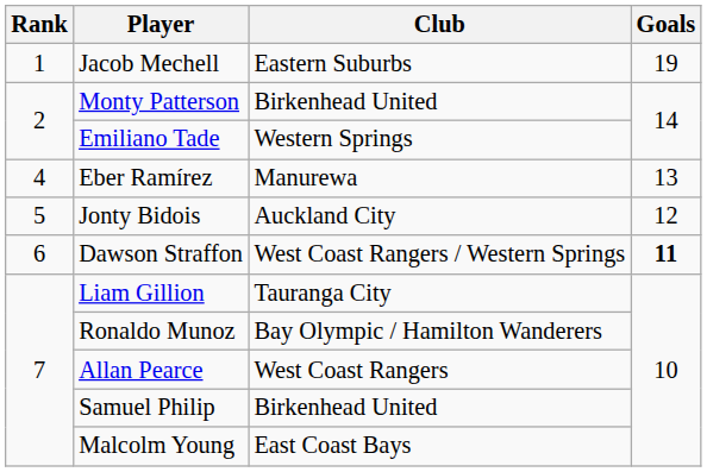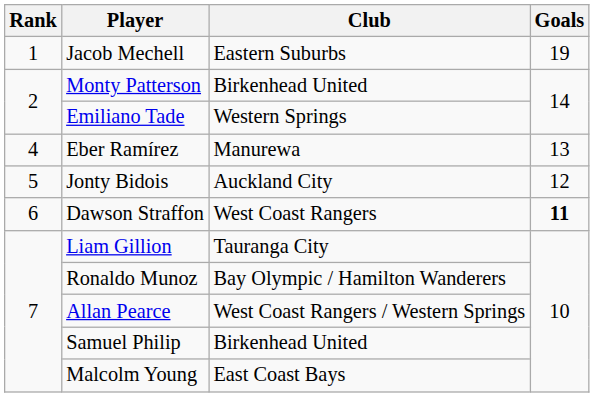Dawson Straffon | Club: West Coast Rangers / Western Springs -> West Coast Rangers
Allan Pearce | Club: West Coast Rangers -> West Coast Rangers / Western Springs
